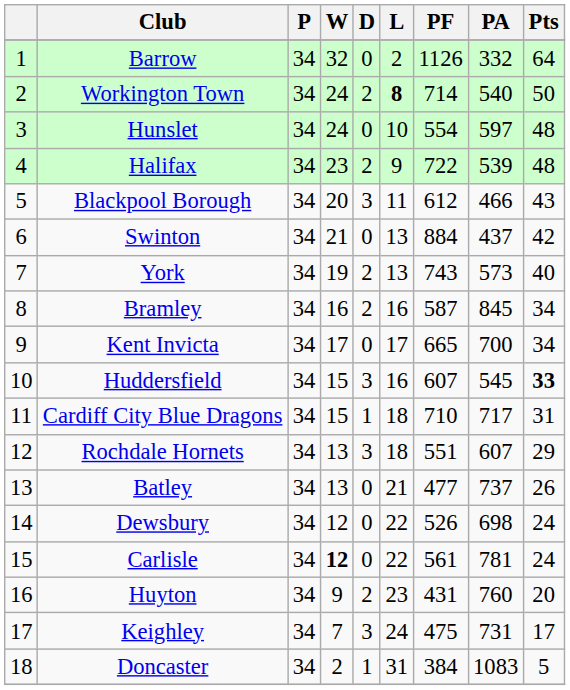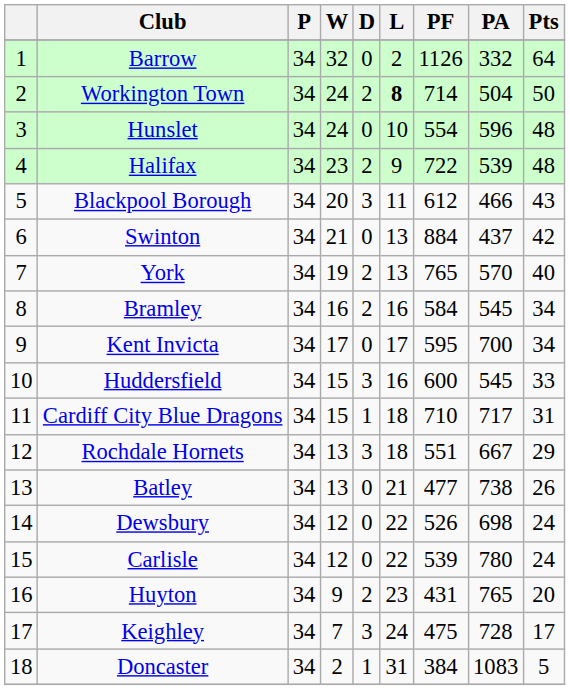Workington Town | PA: 540 -> 504
Hunslet | PA: 597 -> 596
York | PF: 743 -> 765
York | PA: 573 -> 570
Bramley | PF: 587 -> 584
Bramley | PA: 845 -> 545
Kent Invicta | PF: 665 -> 595
Huddersfield | PF: 607 -> 600
Huddersfield | Pts: bold -> normal
Rochdale Hornets | PA: 607 -> 667
Batley | PA: 737 -> 738
Carlisle | W: bold -> normal
Carlisle | PF: 561 -> 539
Carlisle | PA: 781 -> 780
Huyton | PA: 760 -> 765
Keighley | PA: 731 -> 728
